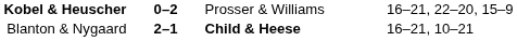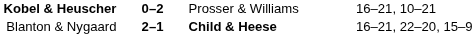Kobel & Heuscher | column 4: 16–21, 22–20, 15–9 -> 16–21, 10–21
Blanton & Nygaard | column 4: 16–21, 10–21 -> 16–21, 22–20, 15–9
